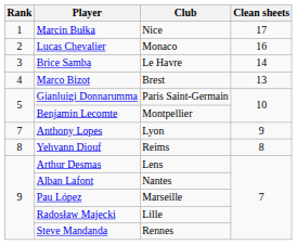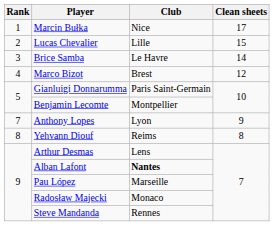Lucas Chevalier | Club: Monaco -> Lille
Lucas Chevalier | Clean sheets: 16 -> 15
Marco Bizot | Clean sheets: 13 -> 12
Alban Lafont | Club: normal -> bold
Radosław Majecki | Club: Lille -> Monaco
